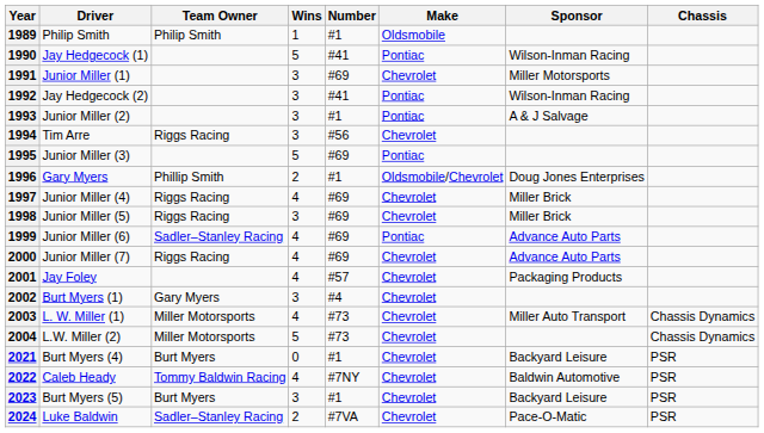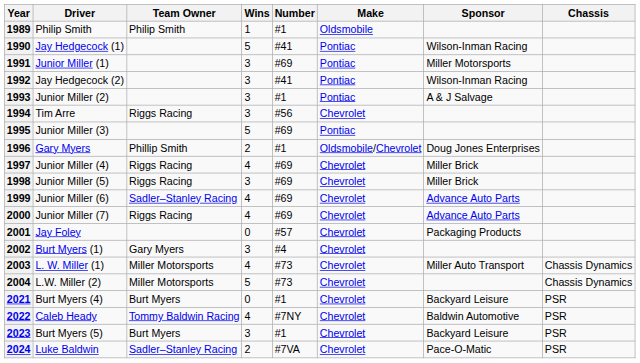1991 | Make: Chevrolet -> Pontiac
1999 | Make: Pontiac -> Chevrolet
2001 | Wins: 4 -> 0
